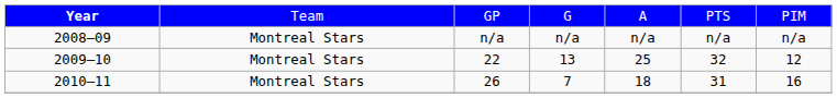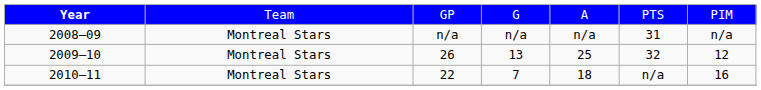2008–09 | column 6: n/a -> 31
2009–10 | column 3: 22 -> 26
2010–11 | column 3: 26 -> 22
2010–11 | column 6: 31 -> n/a
